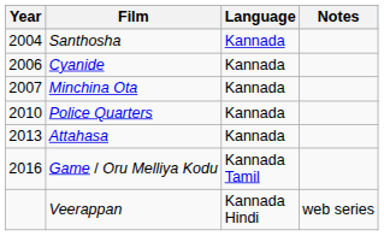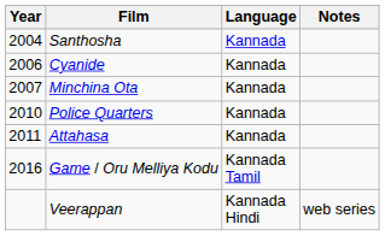Attahasa | Year: 2013 -> 2011
